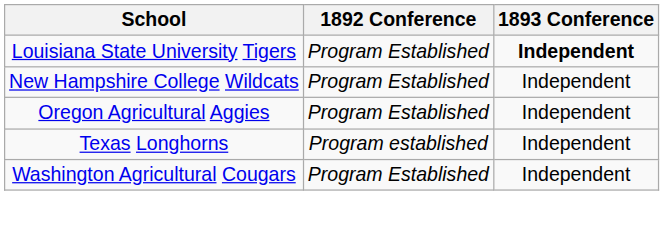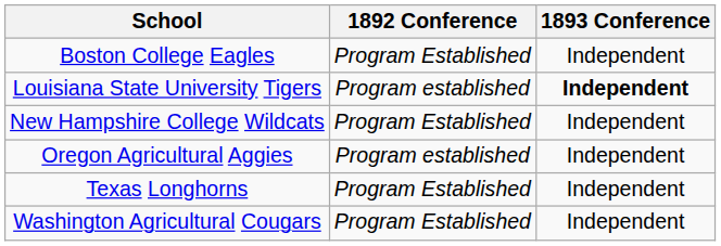+ row: Boston College Eagles | Program Established | Independent
Louisiana State University Tigers | 1892 Conference: Program Established -> Program established
Oregon Agricultural Aggies | 1892 Conference: Program Established -> Program established
Texas Longhorns | 1892 Conference: Program established -> Program Established
